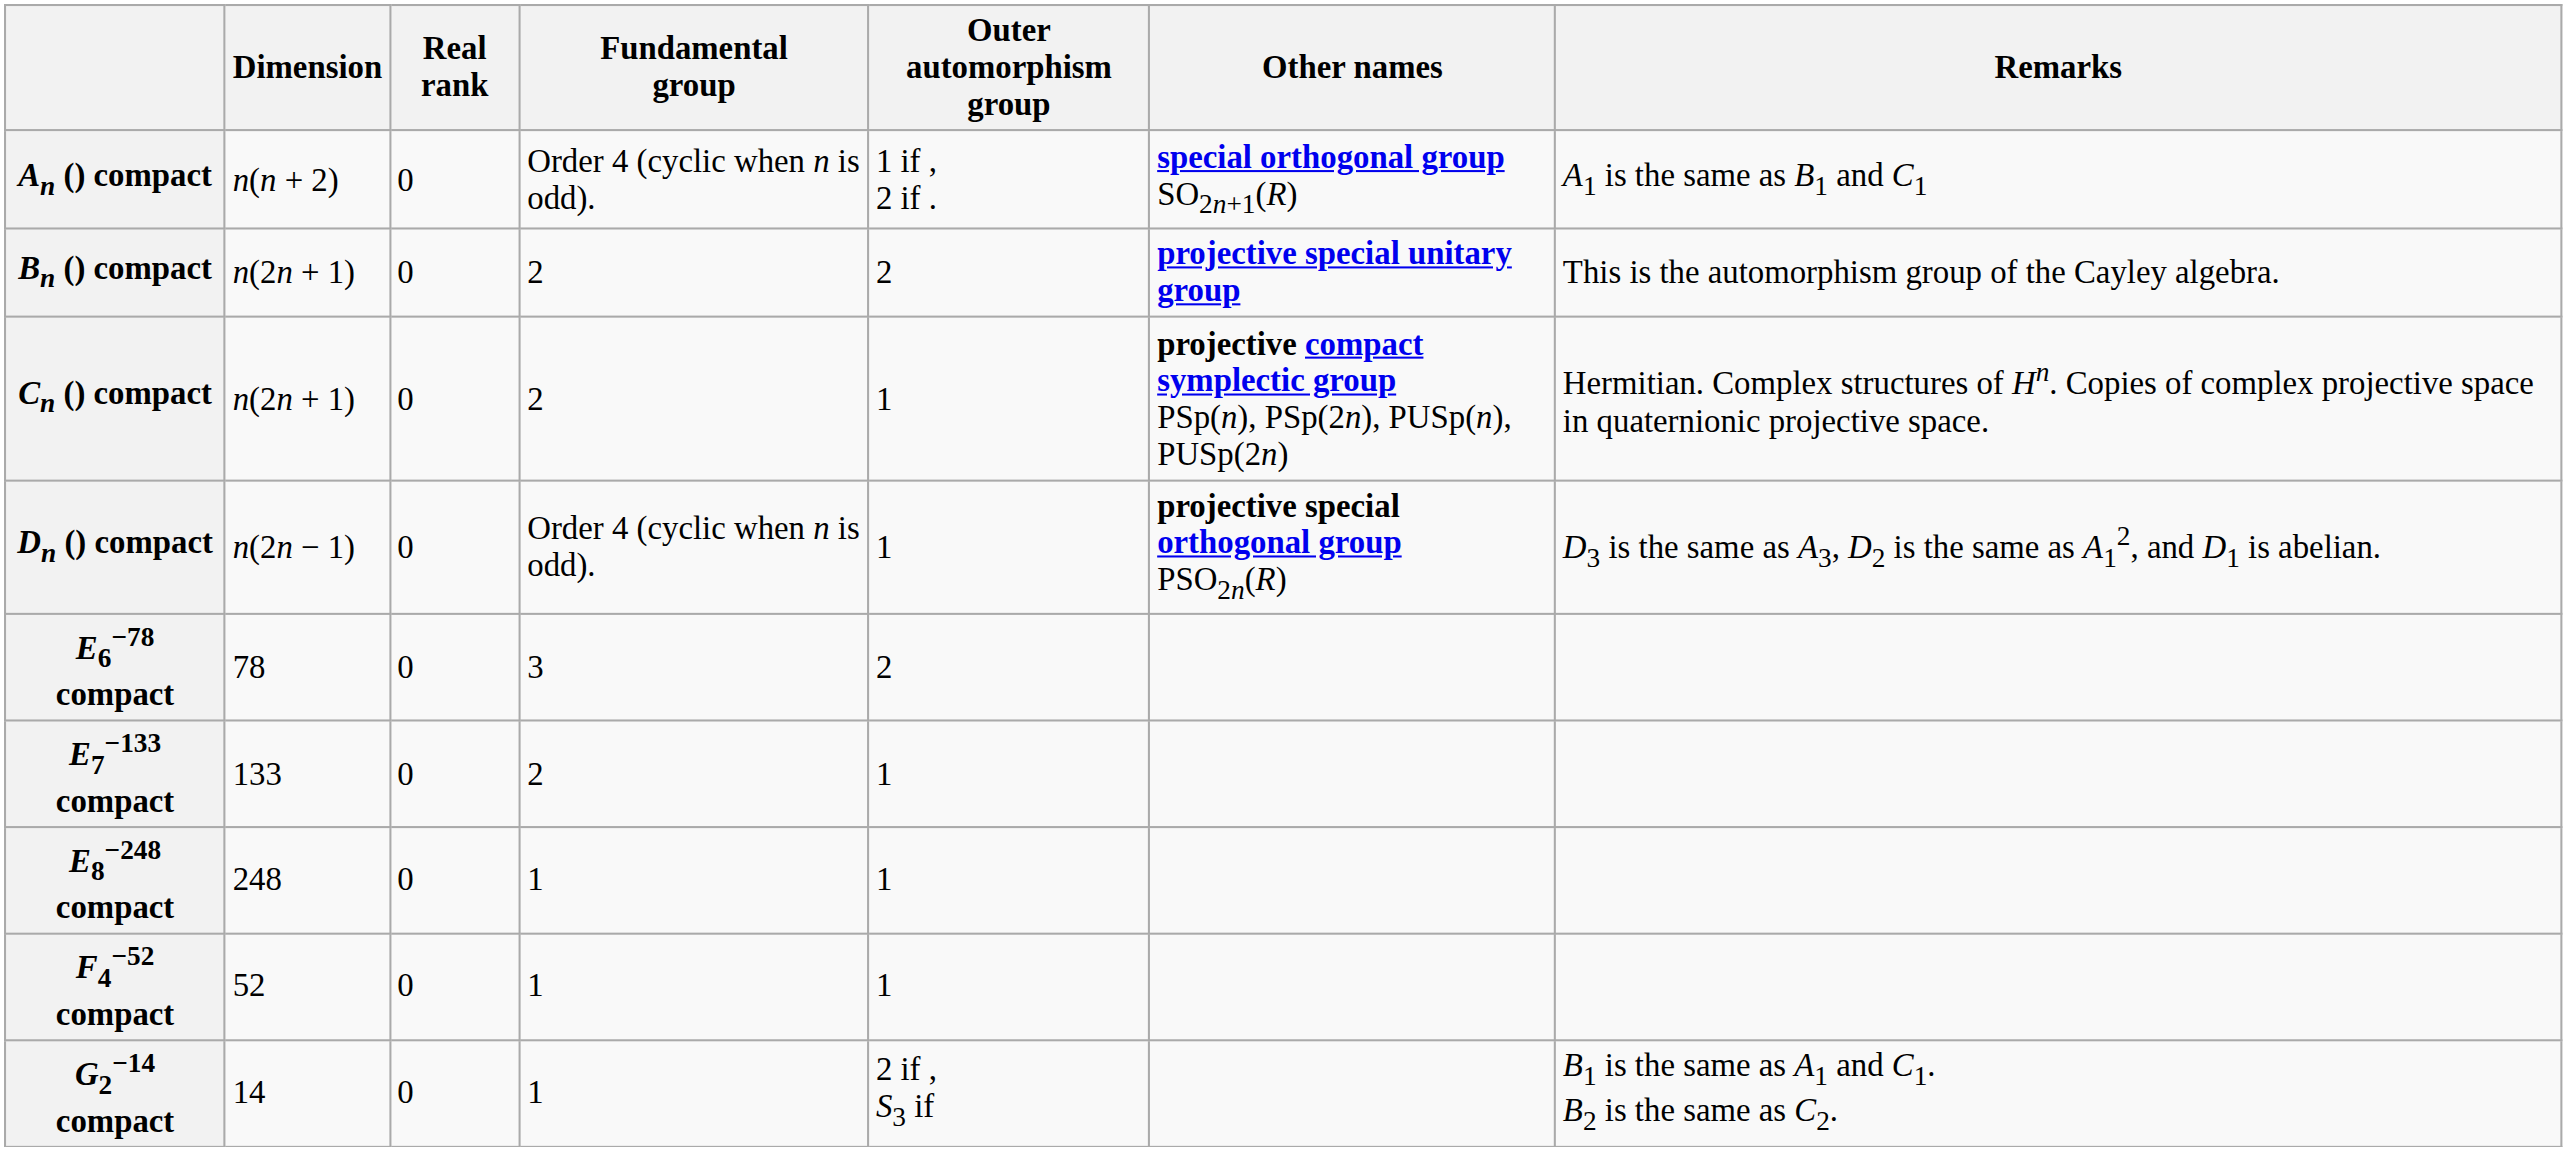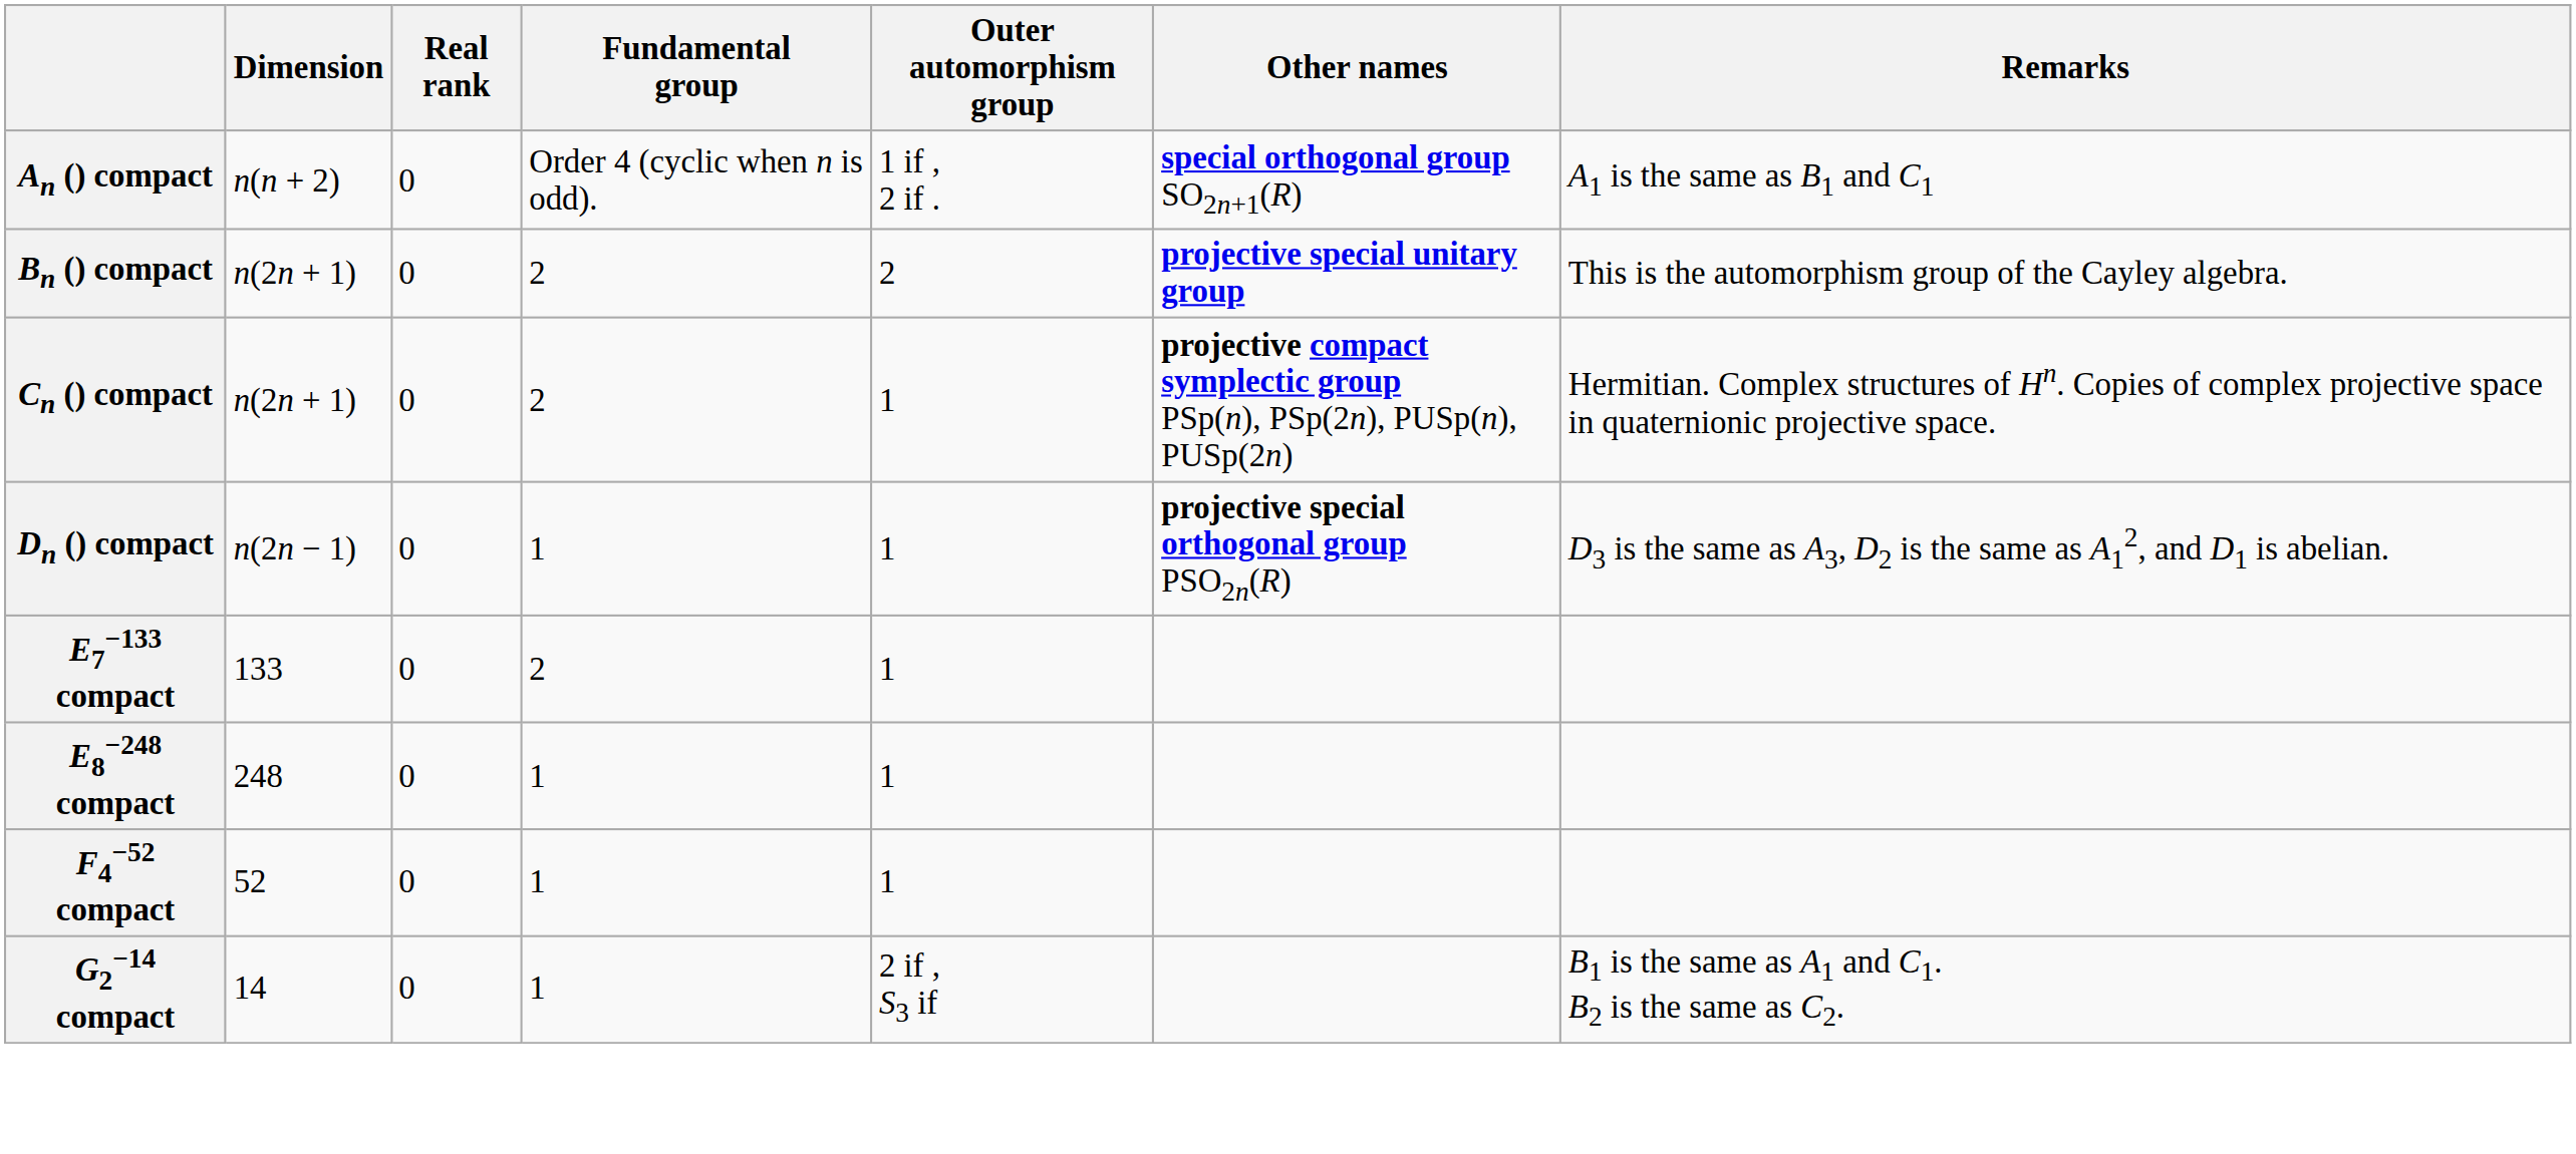Dn () compact | Fundamental group: Order 4 (cyclic when n is odd). -> 1
- row: E6−78 compact | 78 | 0 | 3 | 2
